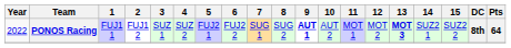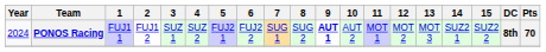PONOS Racing | Year: 2022 -> 2024
PONOS Racing | 13: bold -> normal
PONOS Racing | Pts: 64 -> 70
